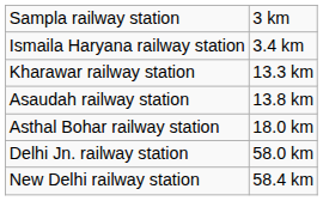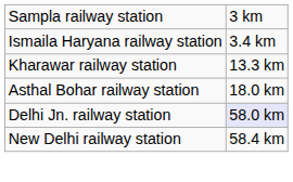- row: Asaudah railway station | 13.8 km
Delhi Jn. railway station | column 2: no background -> lavender background
